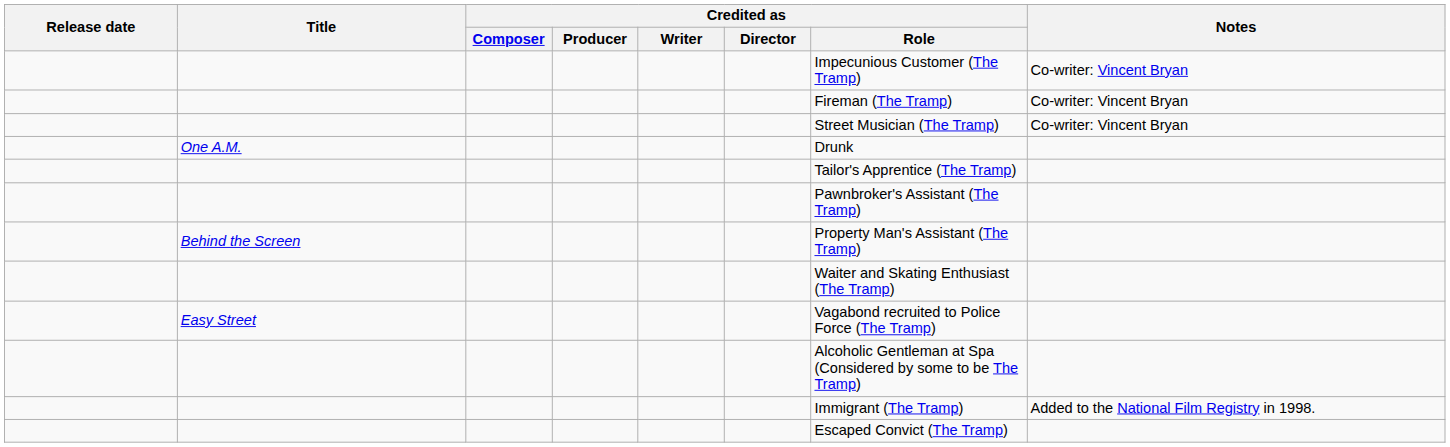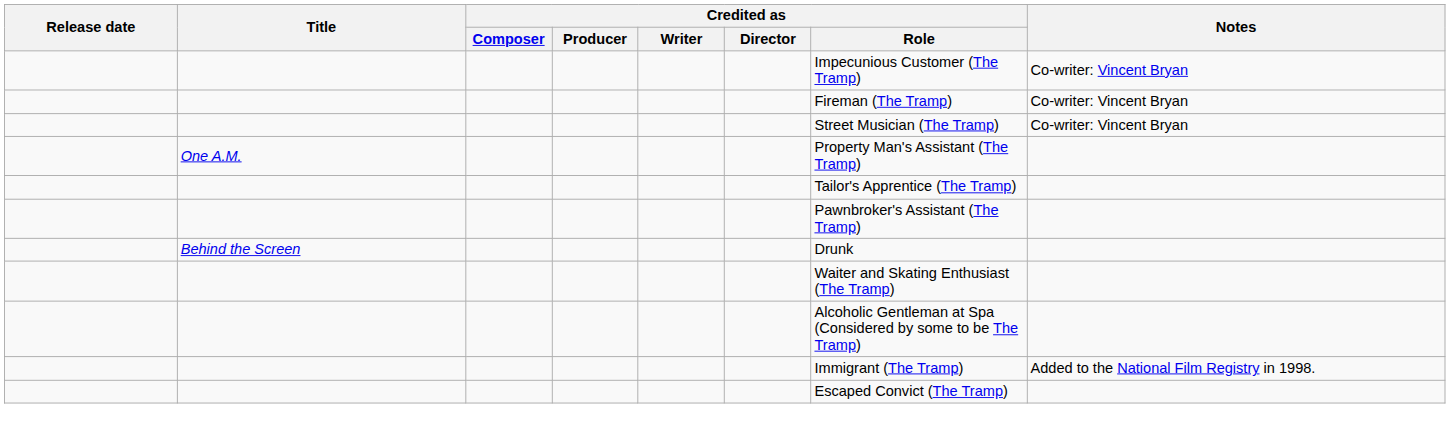One A.M. | Credited as / Role: Drunk -> Property Man's Assistant (The Tramp)
Behind the Screen | Credited as / Role: Property Man's Assistant (The Tramp) -> Drunk
- row: Easy Street | Vagabond recruited to Police Force (The Tramp)
